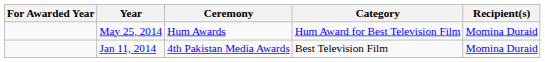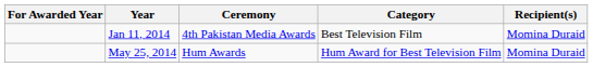rows swapped: May 25, 2014 <-> Jan 11, 2014
